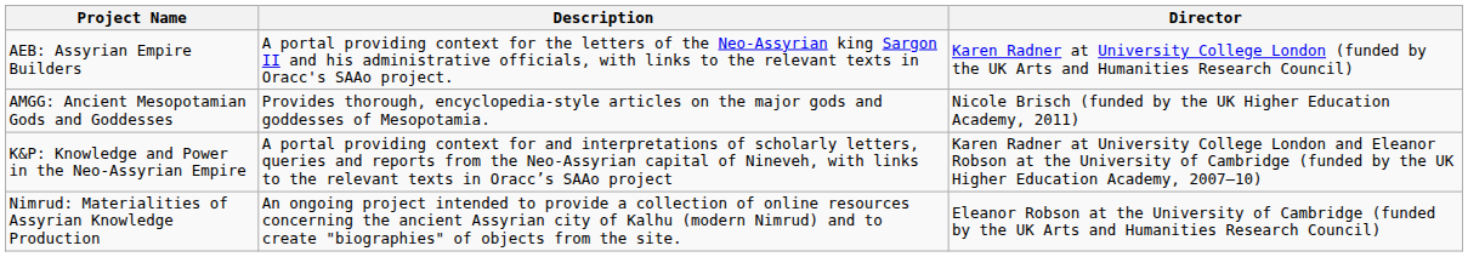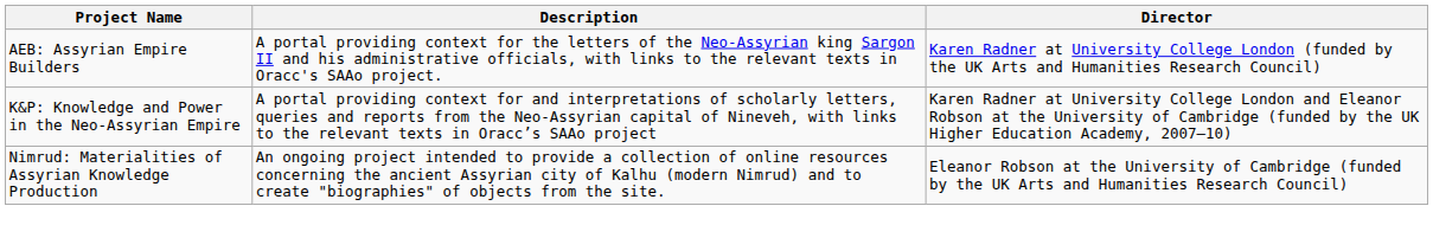- row: AMGG: Ancient Mesopotamian Gods and Goddesses | Provides thorough, encyclopedia-style articles on the major gods and goddesses of Mesopotamia. | Nicole Brisch (funded by the UK Higher Education Academy, 2011)
